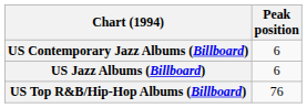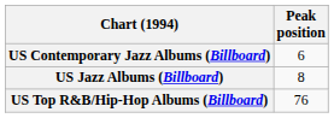US Jazz Albums (Billboard) | Peak position: 6 -> 8
